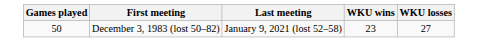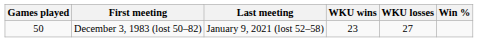+ column: Win %
